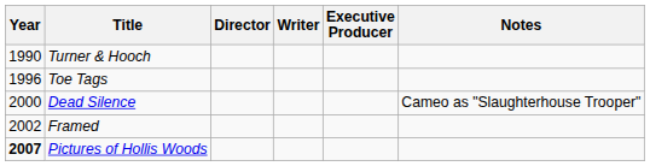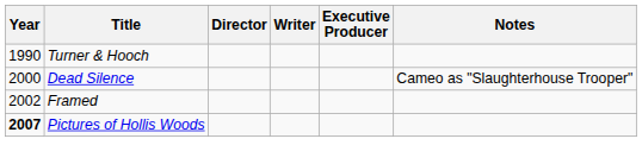- row: 1996 | Toe Tags
